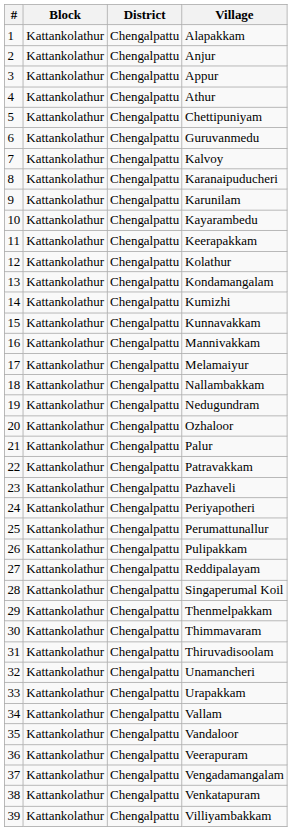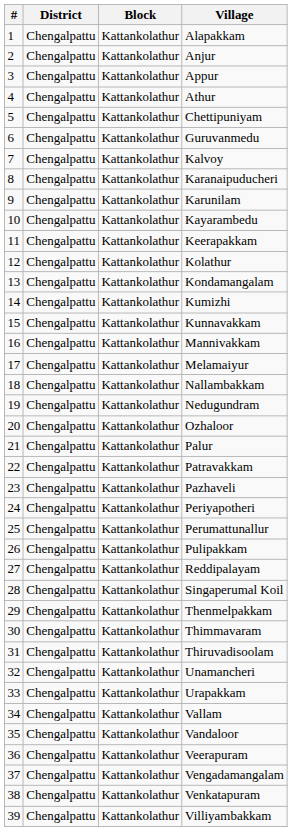columns swapped: District <-> Block
